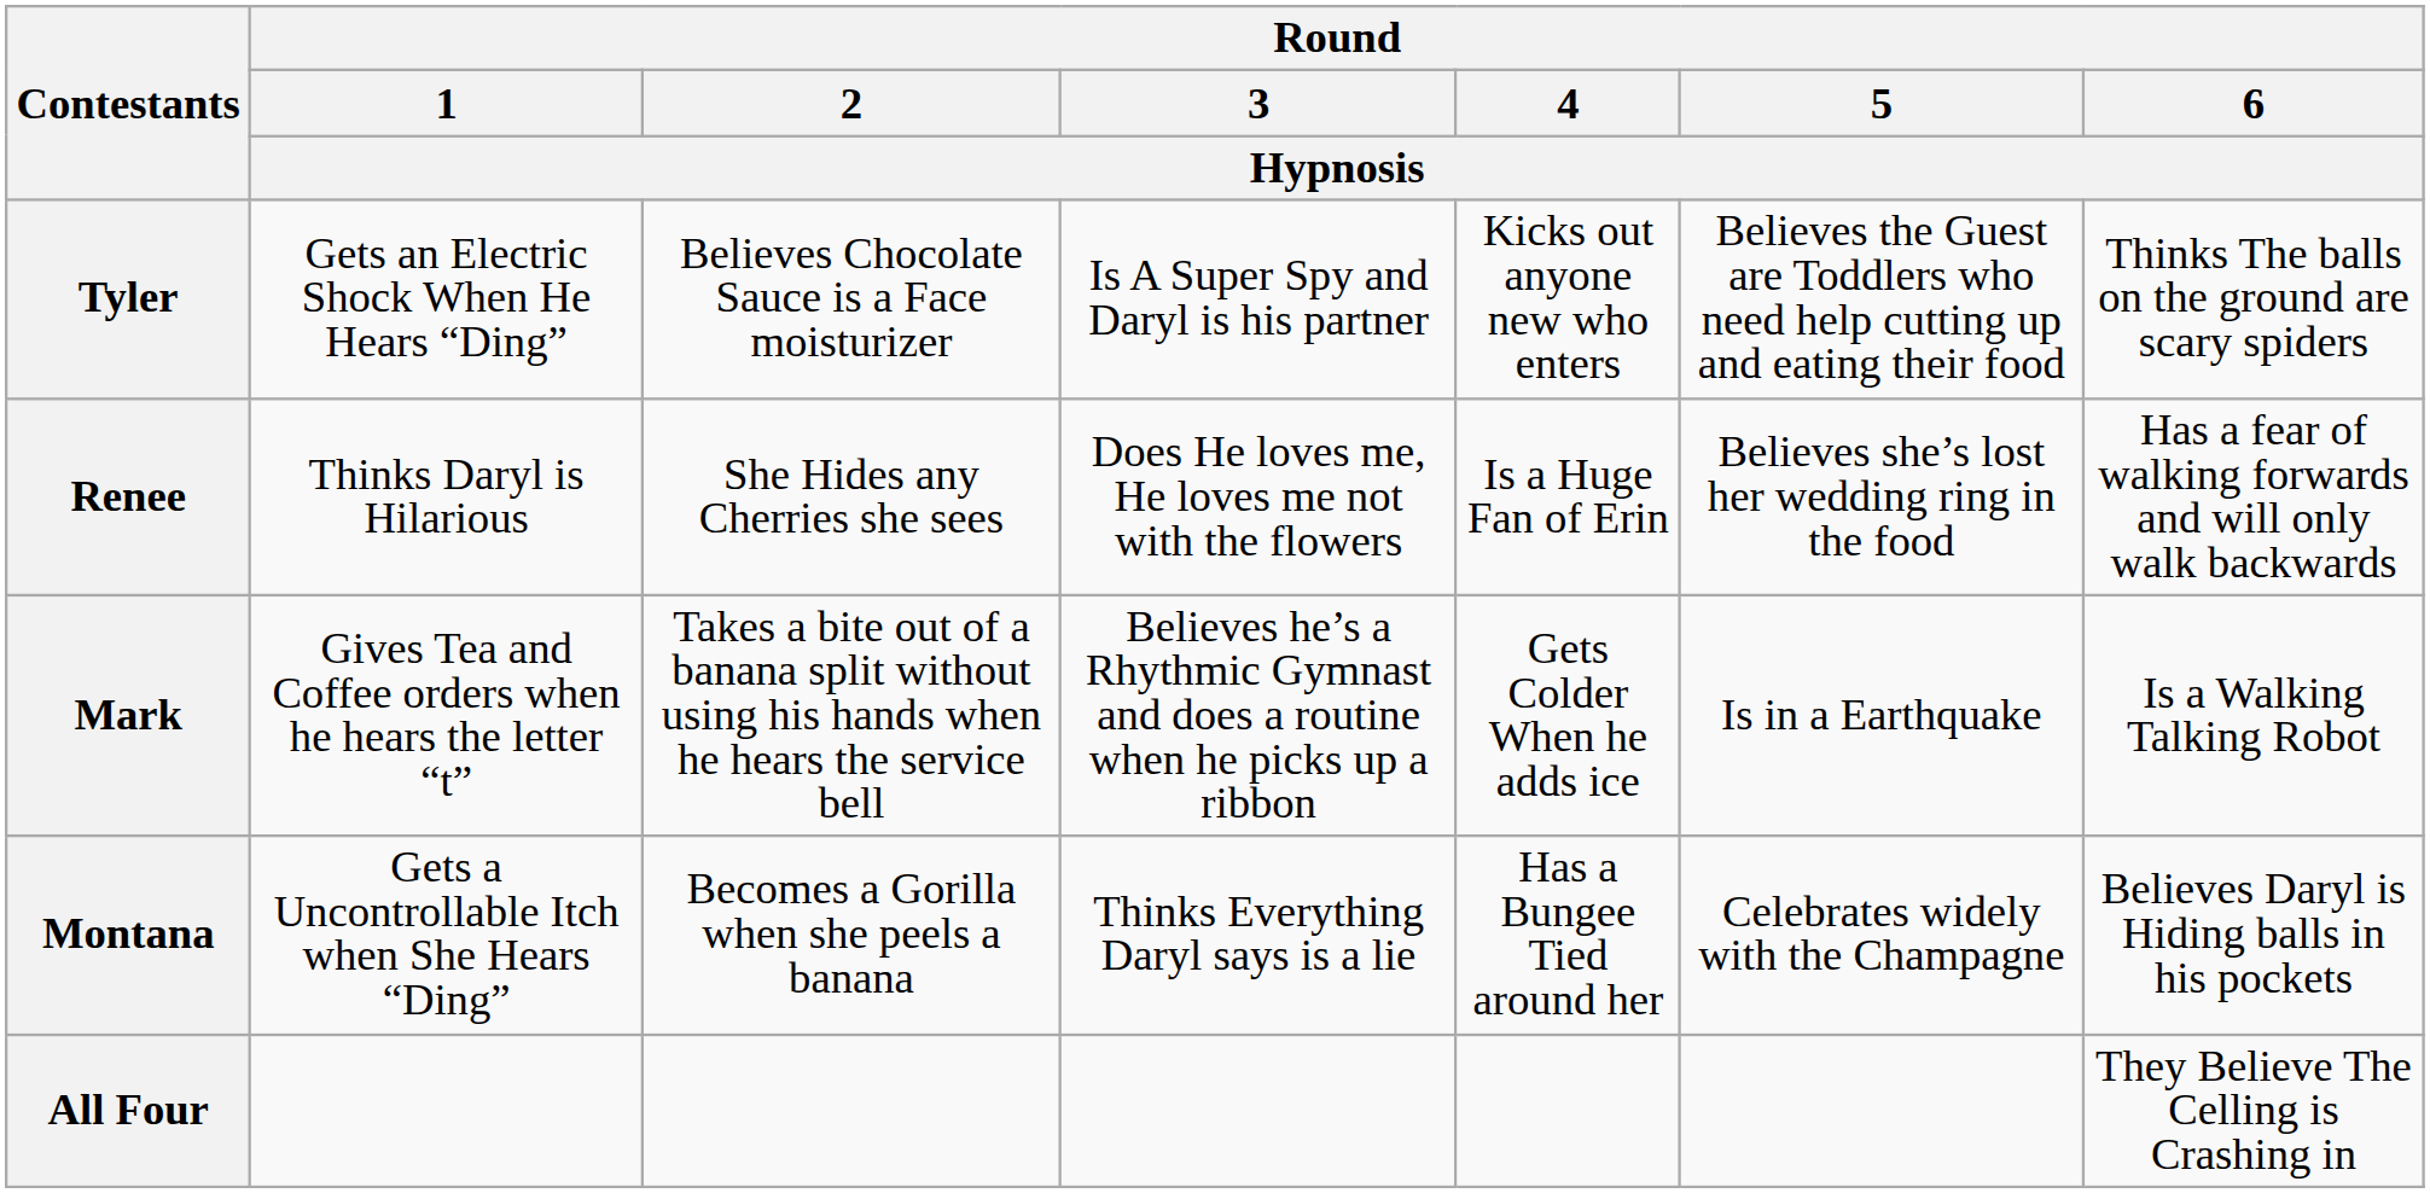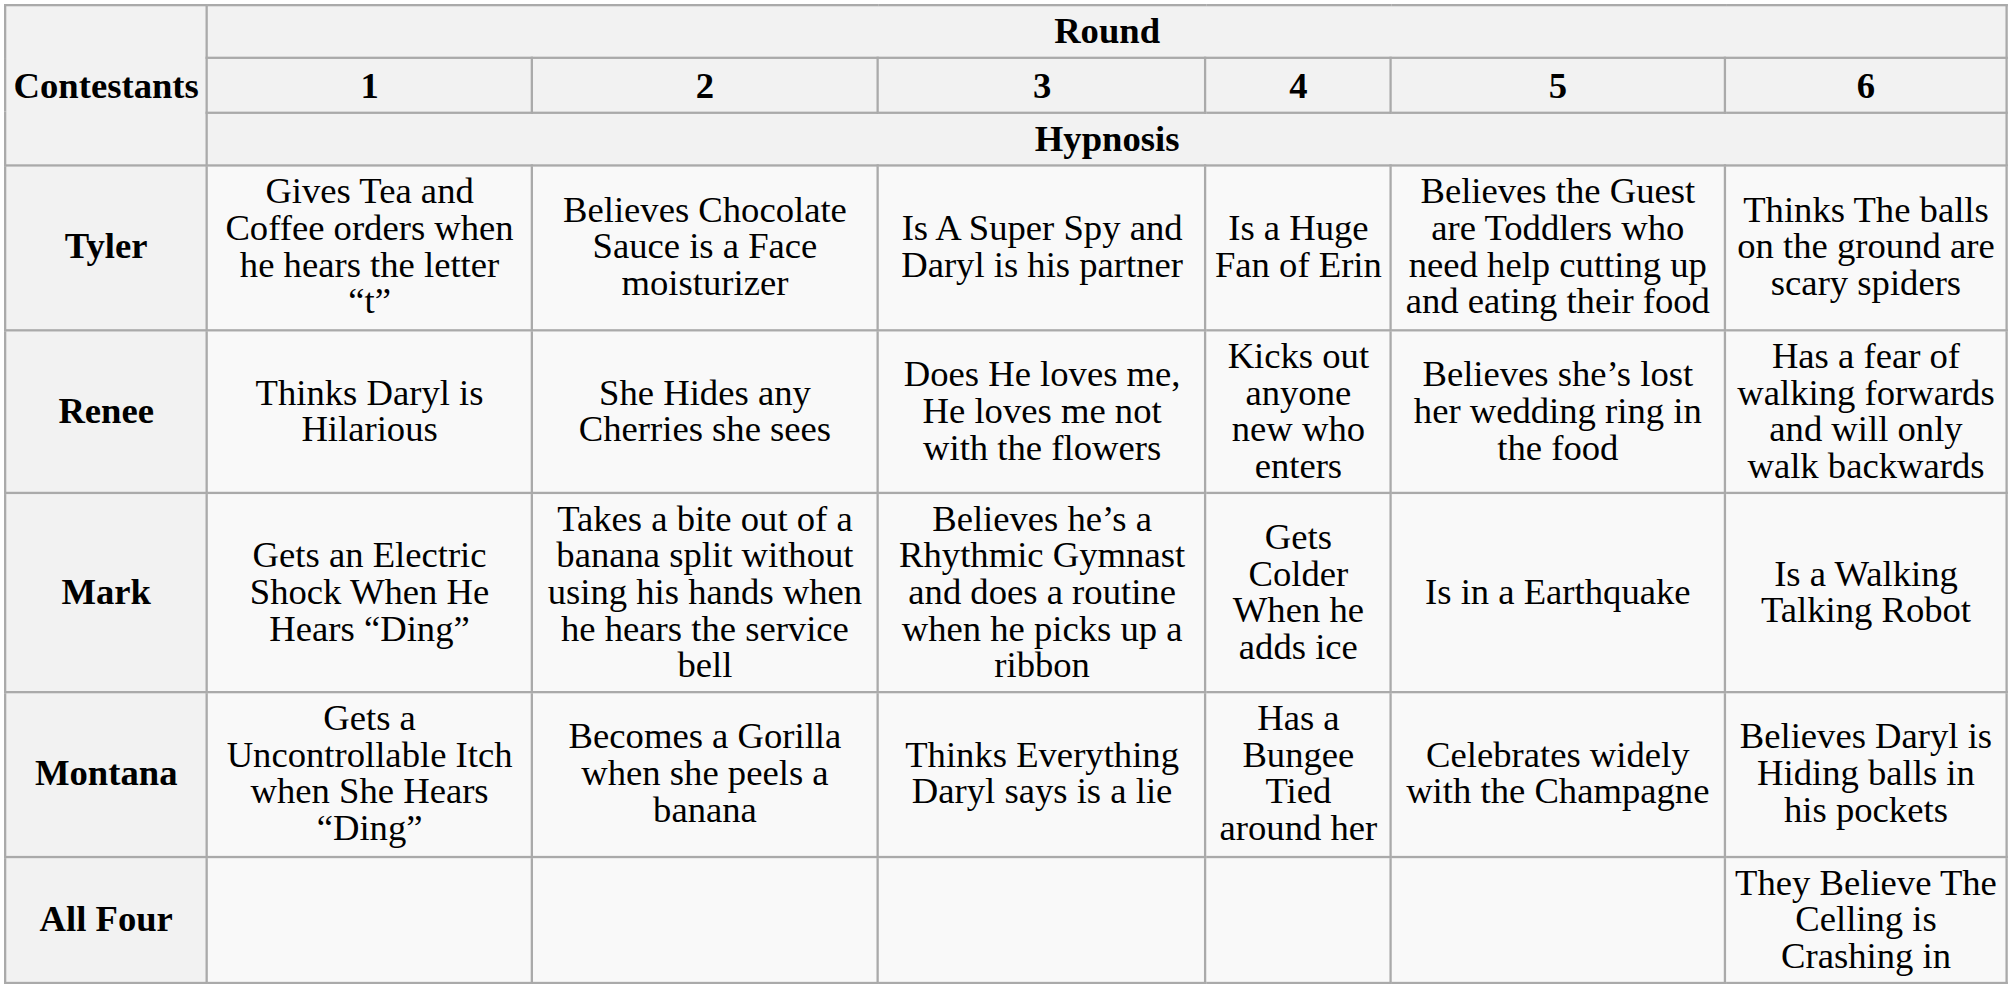Tyler | Round / 1 / Hypnosis: Gets an Electric Shock When He Hears “Ding” -> Gives Tea and Coffee orders when he hears the letter “t”
Tyler | Round / 4 / Hypnosis: Kicks out anyone new who enters -> Is a Huge Fan of Erin
Renee | Round / 4 / Hypnosis: Is a Huge Fan of Erin -> Kicks out anyone new who enters
Mark | Round / 1 / Hypnosis: Gives Tea and Coffee orders when he hears the letter “t” -> Gets an Electric Shock When He Hears “Ding”
